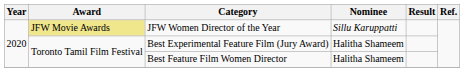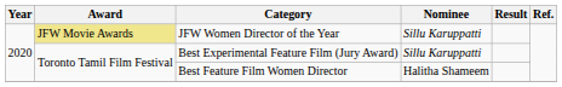Best Experimental Feature Film (Jury Award) | Nominee: Halitha Shameem -> Sillu Karuppatti
